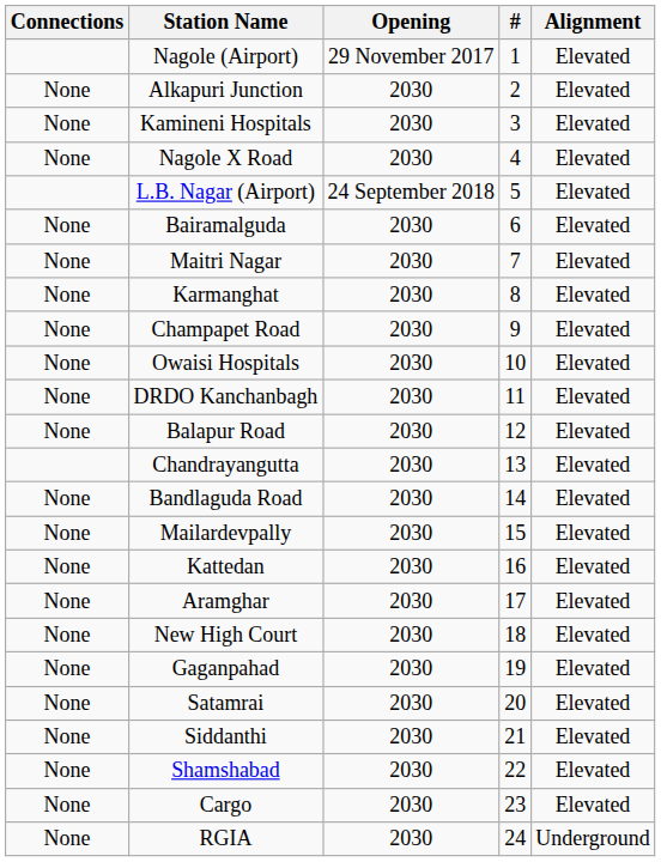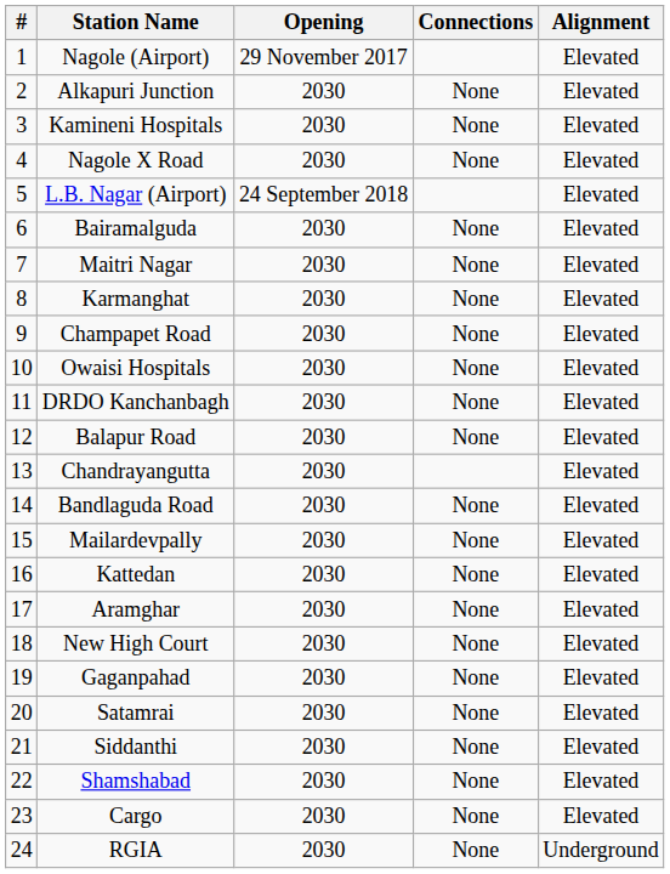columns swapped: # <-> Connections
